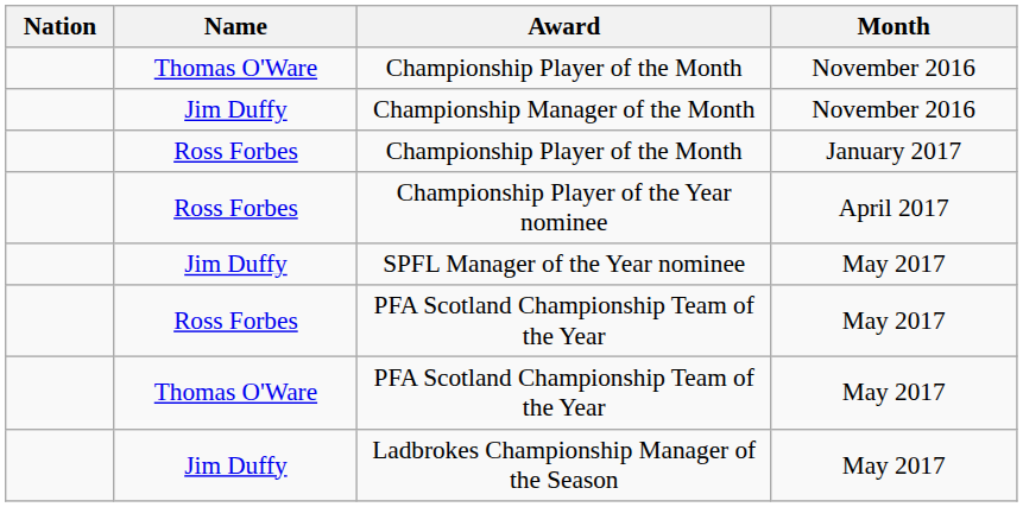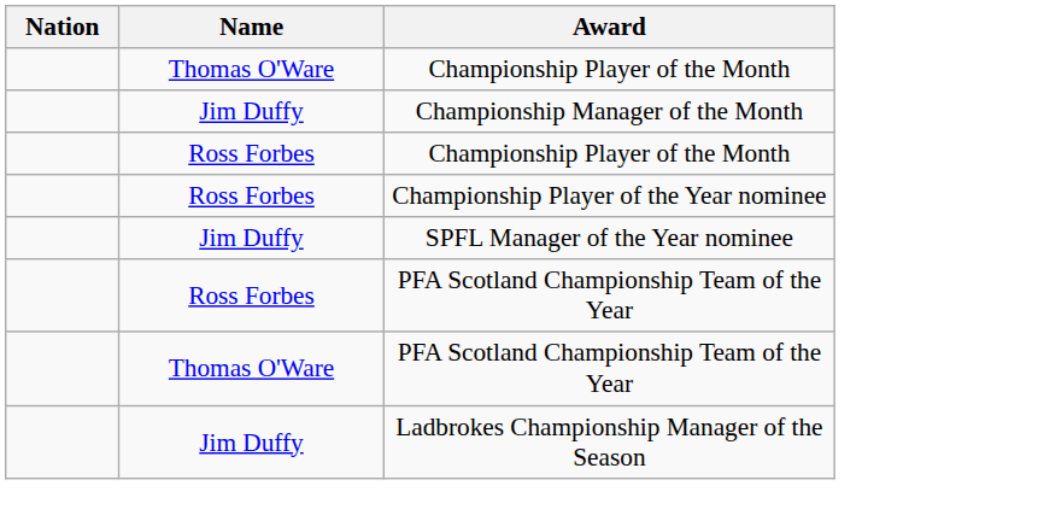- column: Month | November 2016 | November 2016 | January 2017 | April 2017 | May 2017 | May 2017 | May 2017 | May 2017
